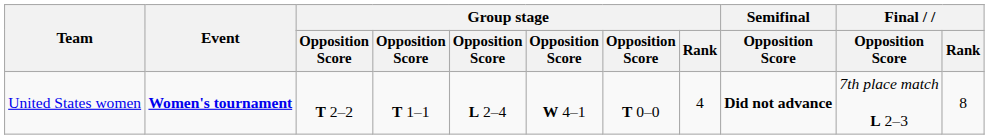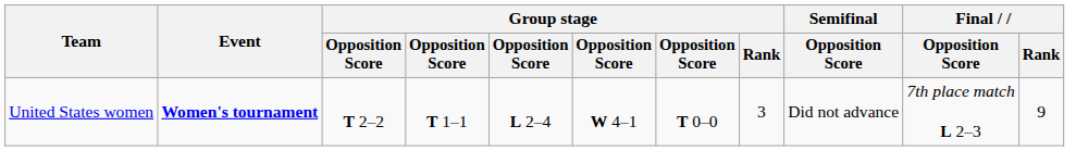United States women | Group stage / Rank: 4 -> 3
United States women | Semifinal / Opposition Score: bold -> normal
United States women | Final / Rank: 8 -> 9
